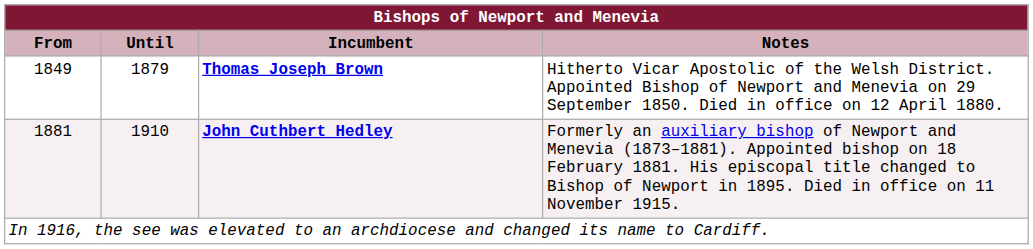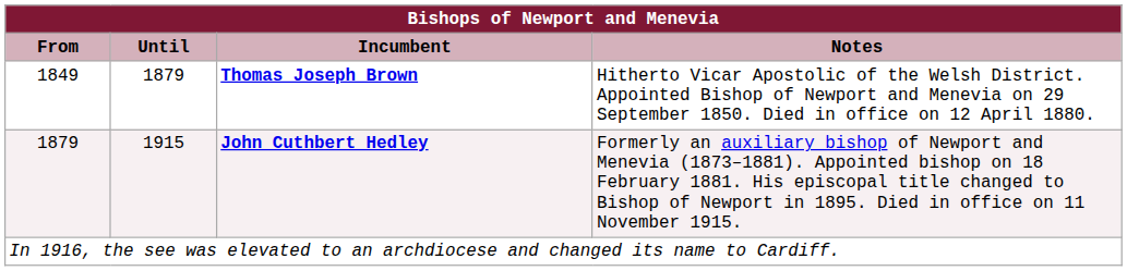John Cuthbert Hedley | From: 1881 -> 1879
John Cuthbert Hedley | Until: 1910 -> 1915
